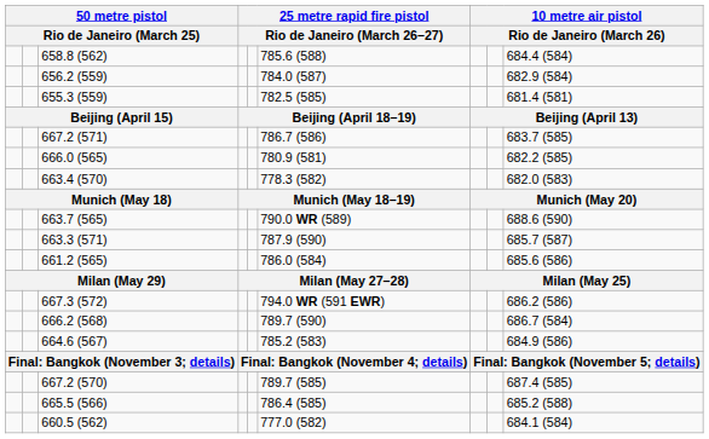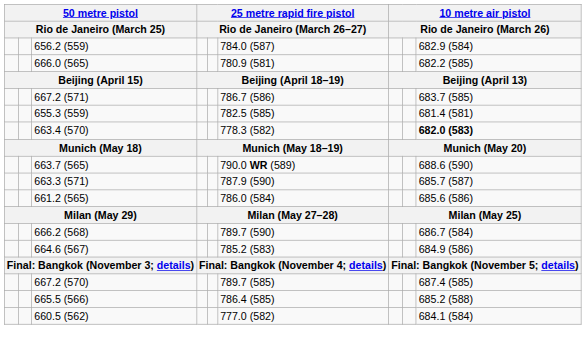- row: 658.8 (562) | 785.6 (588) | 684.4 (584)
rows swapped: 655.3 (559) <-> 666.0 (565)
663.4 (570) | column 9: normal -> bold
- row: 667.3 (572) | 794.0 WR (591 EWR) | 686.2 (586)
